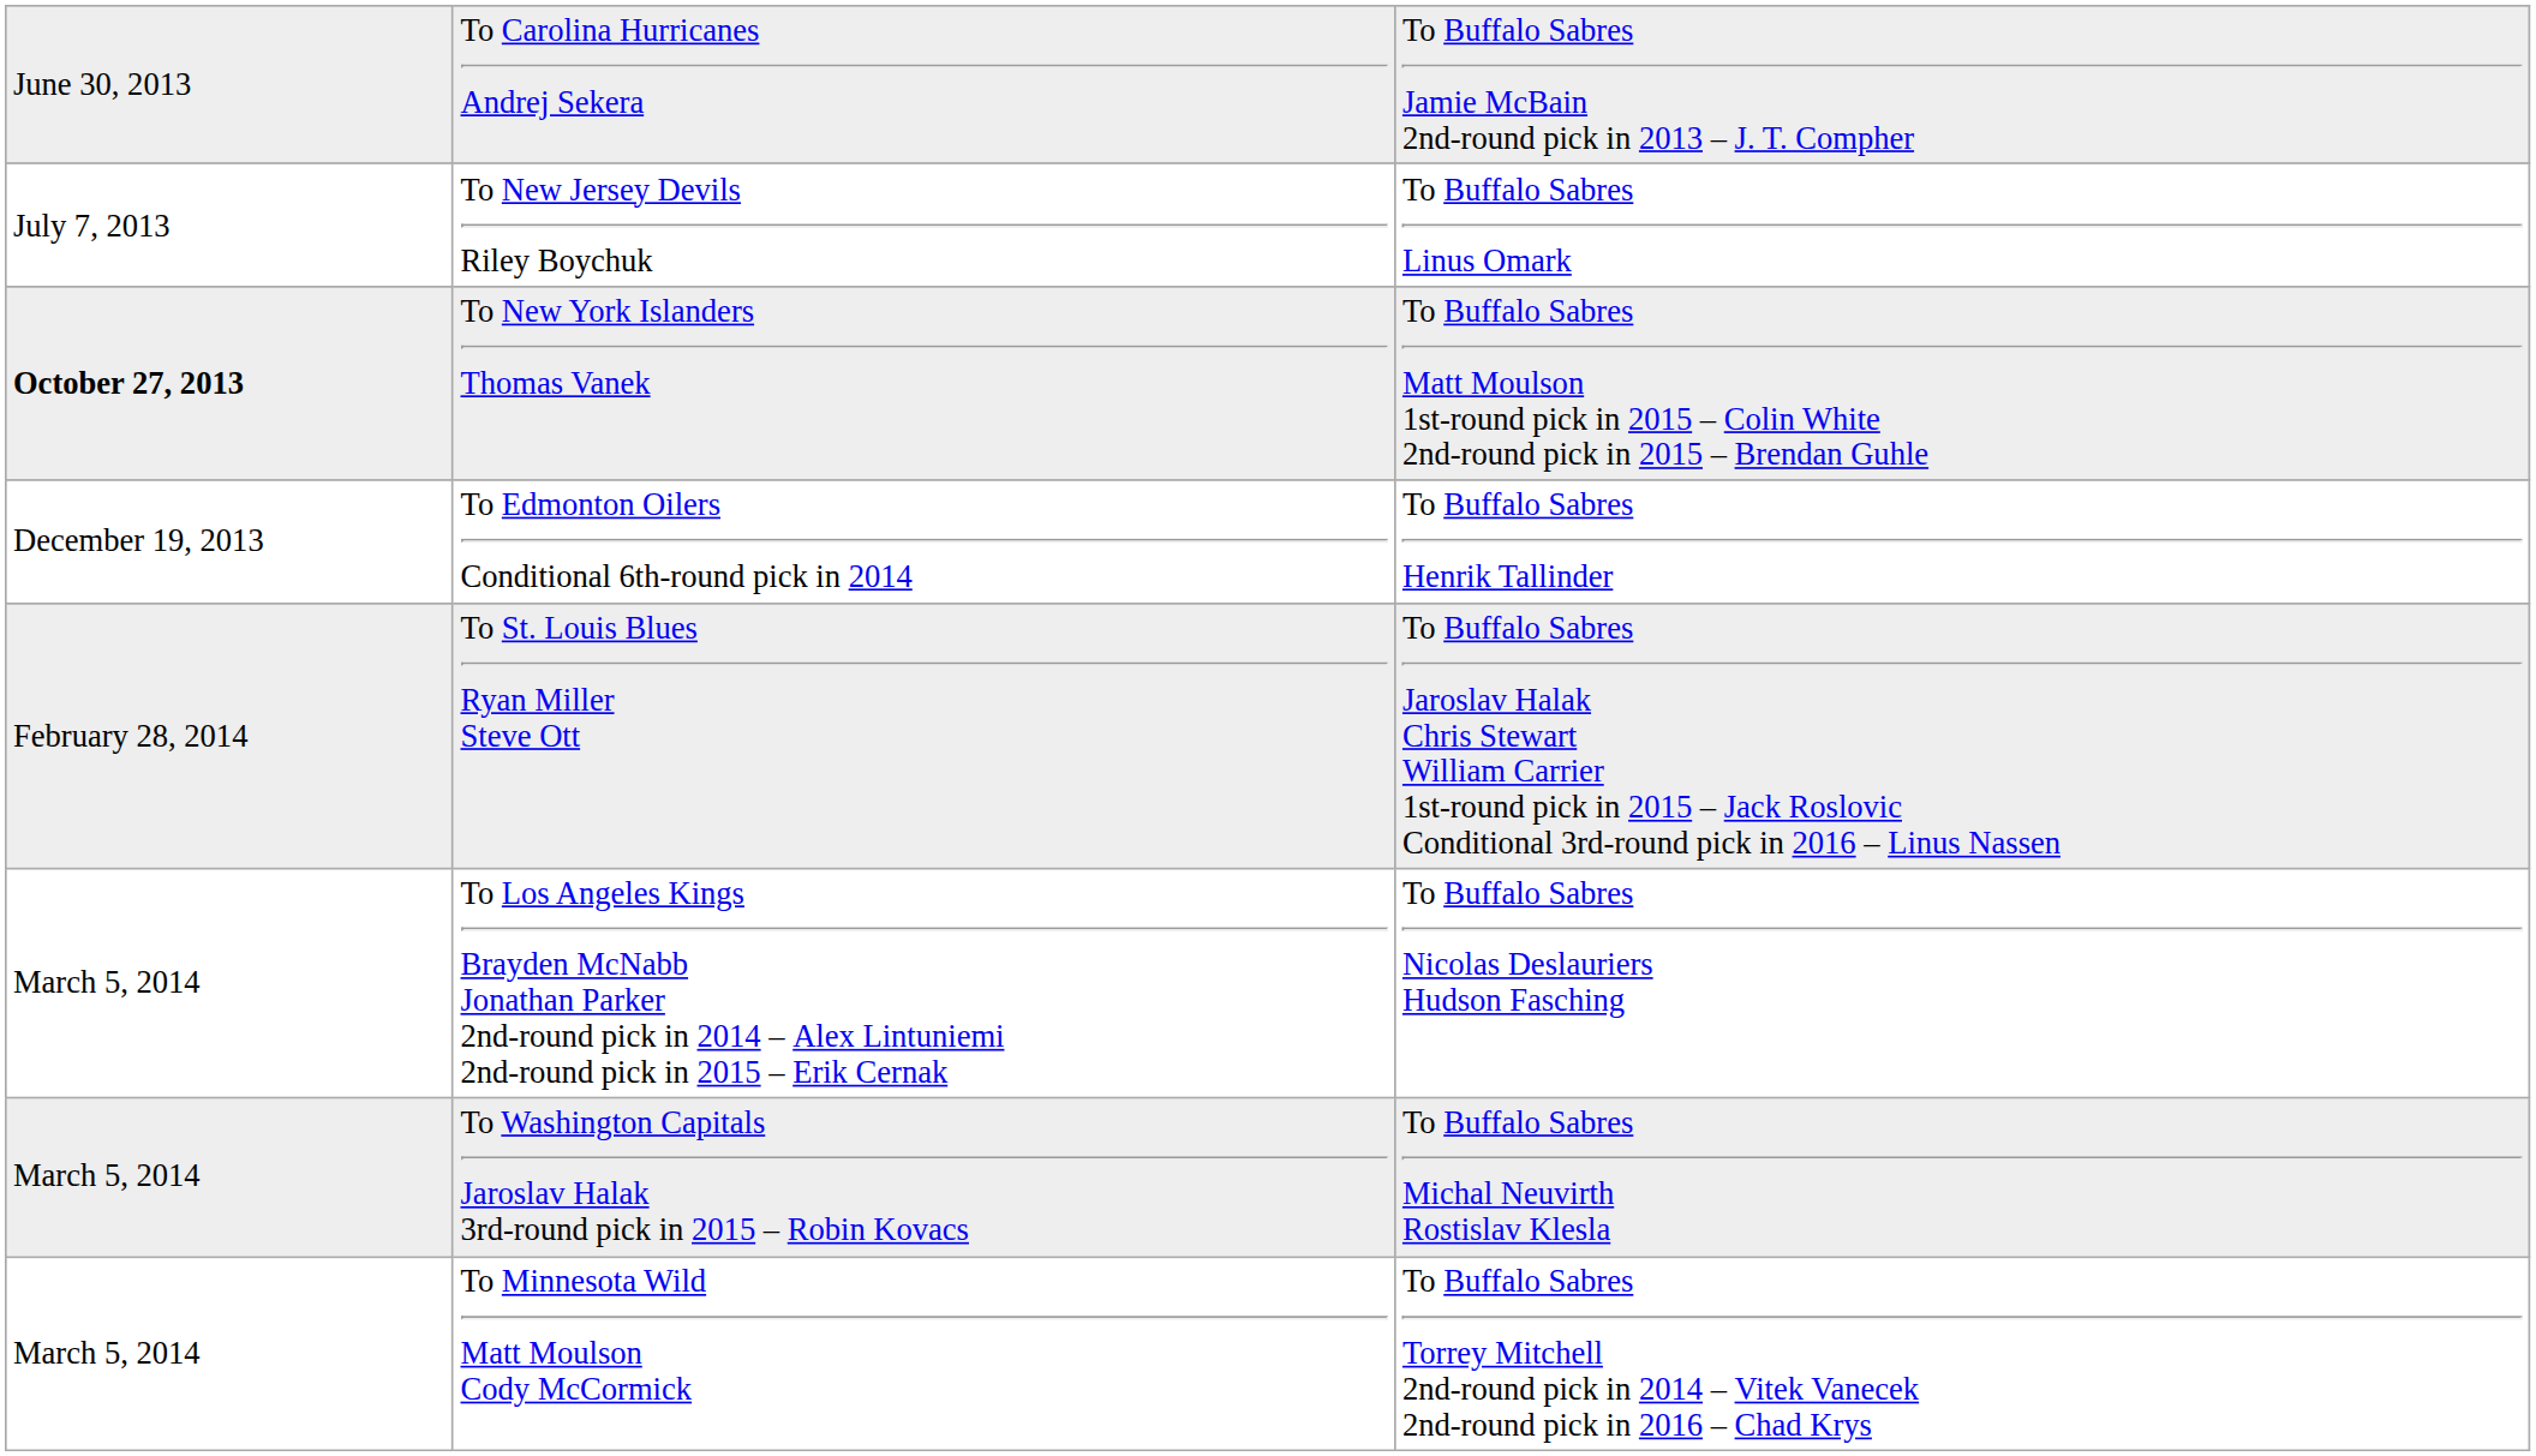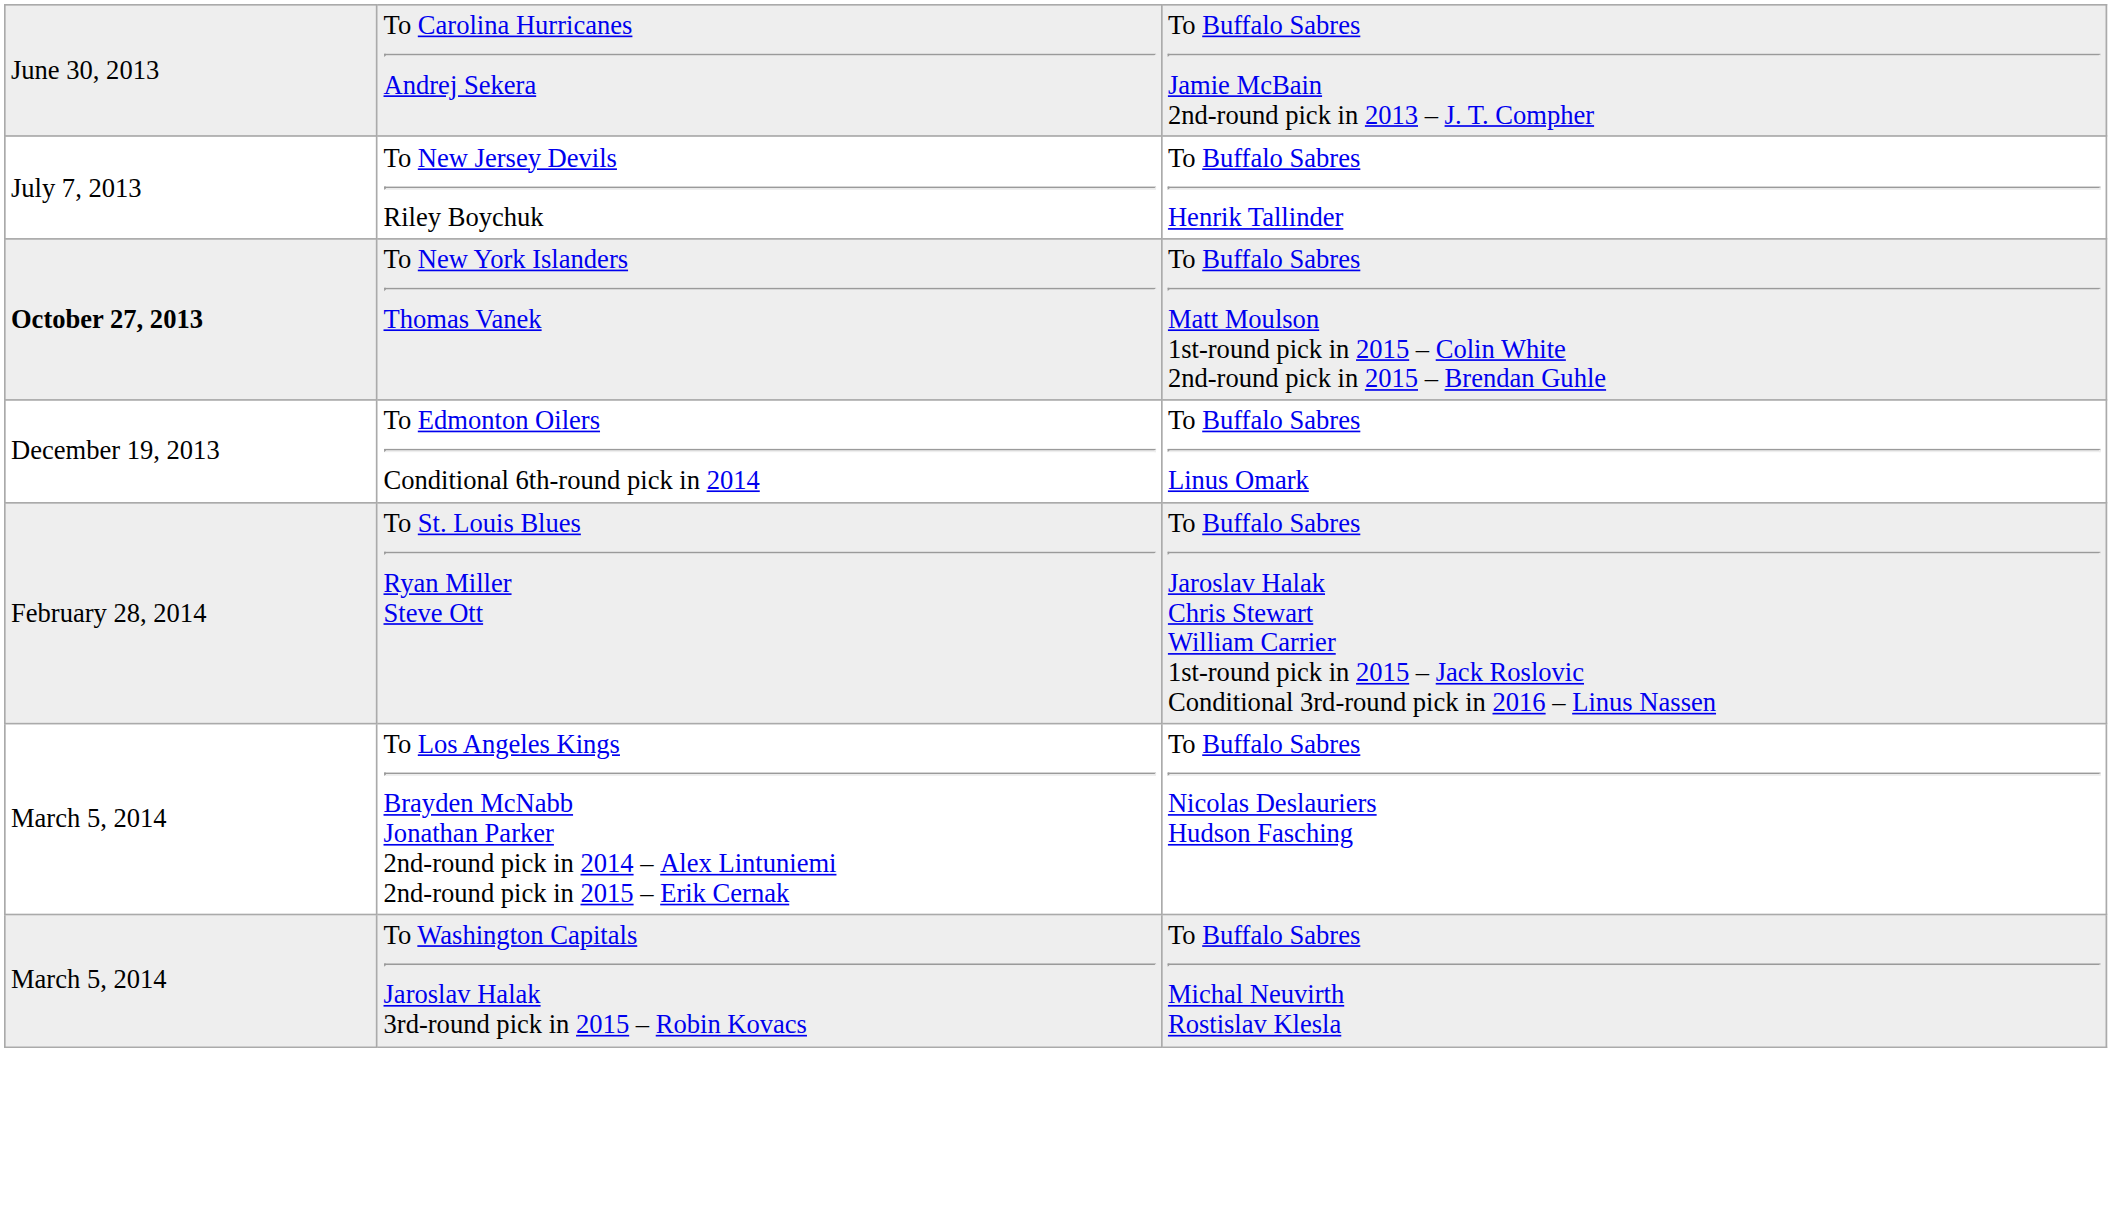To New Jersey Devils Riley Boychuk | column 3: To Buffalo Sabres Linus Omark -> To Buffalo Sabres Henrik Tallinder
To Edmonton Oilers Conditional 6th-round pick in 2014 | column 3: To Buffalo Sabres Henrik Tallinder -> To Buffalo Sabres Linus Omark
- row: March 5, 2014 | To Minnesota Wild Matt Moulson Cody McCormick | To Buffalo Sabres Torrey Mitchell 2nd-round pick in 2014 – Vitek Vanecek 2nd-round pick in 2016 – Chad Krys
